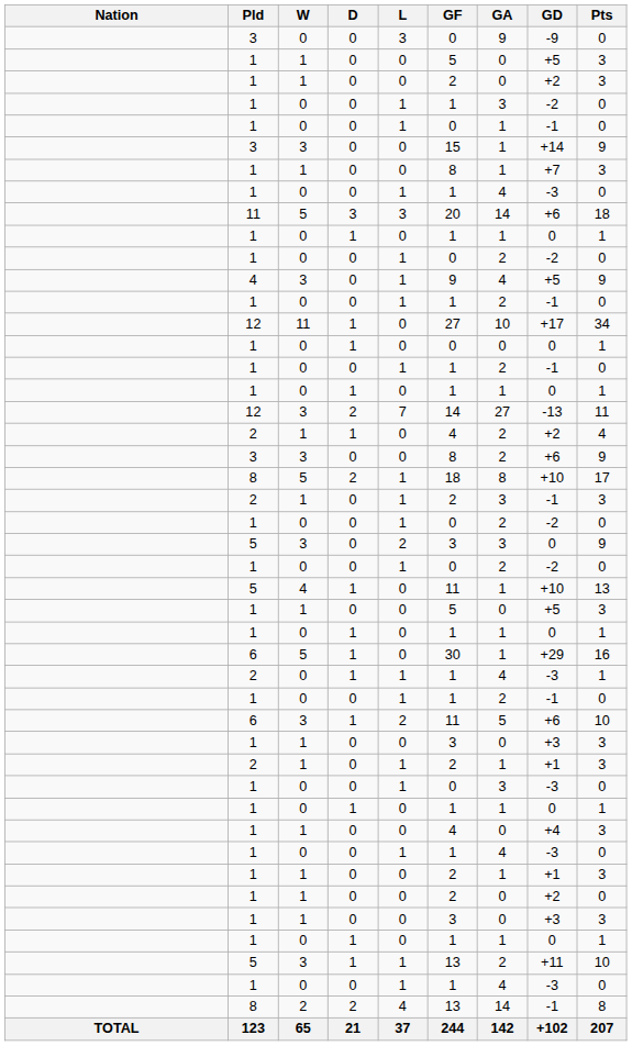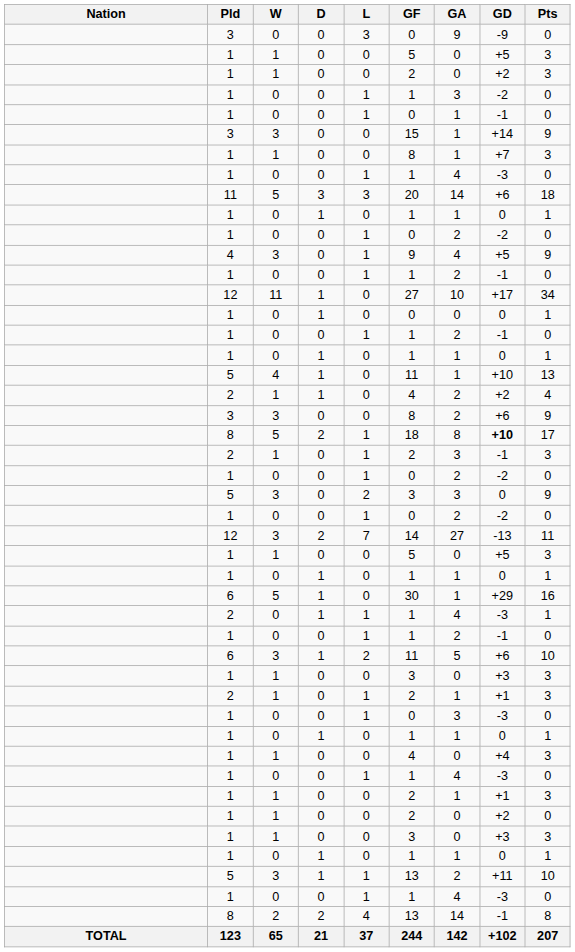rows swapped: 5 / 4 <-> 12 / 3
8 / 5 | GD: normal -> bold
